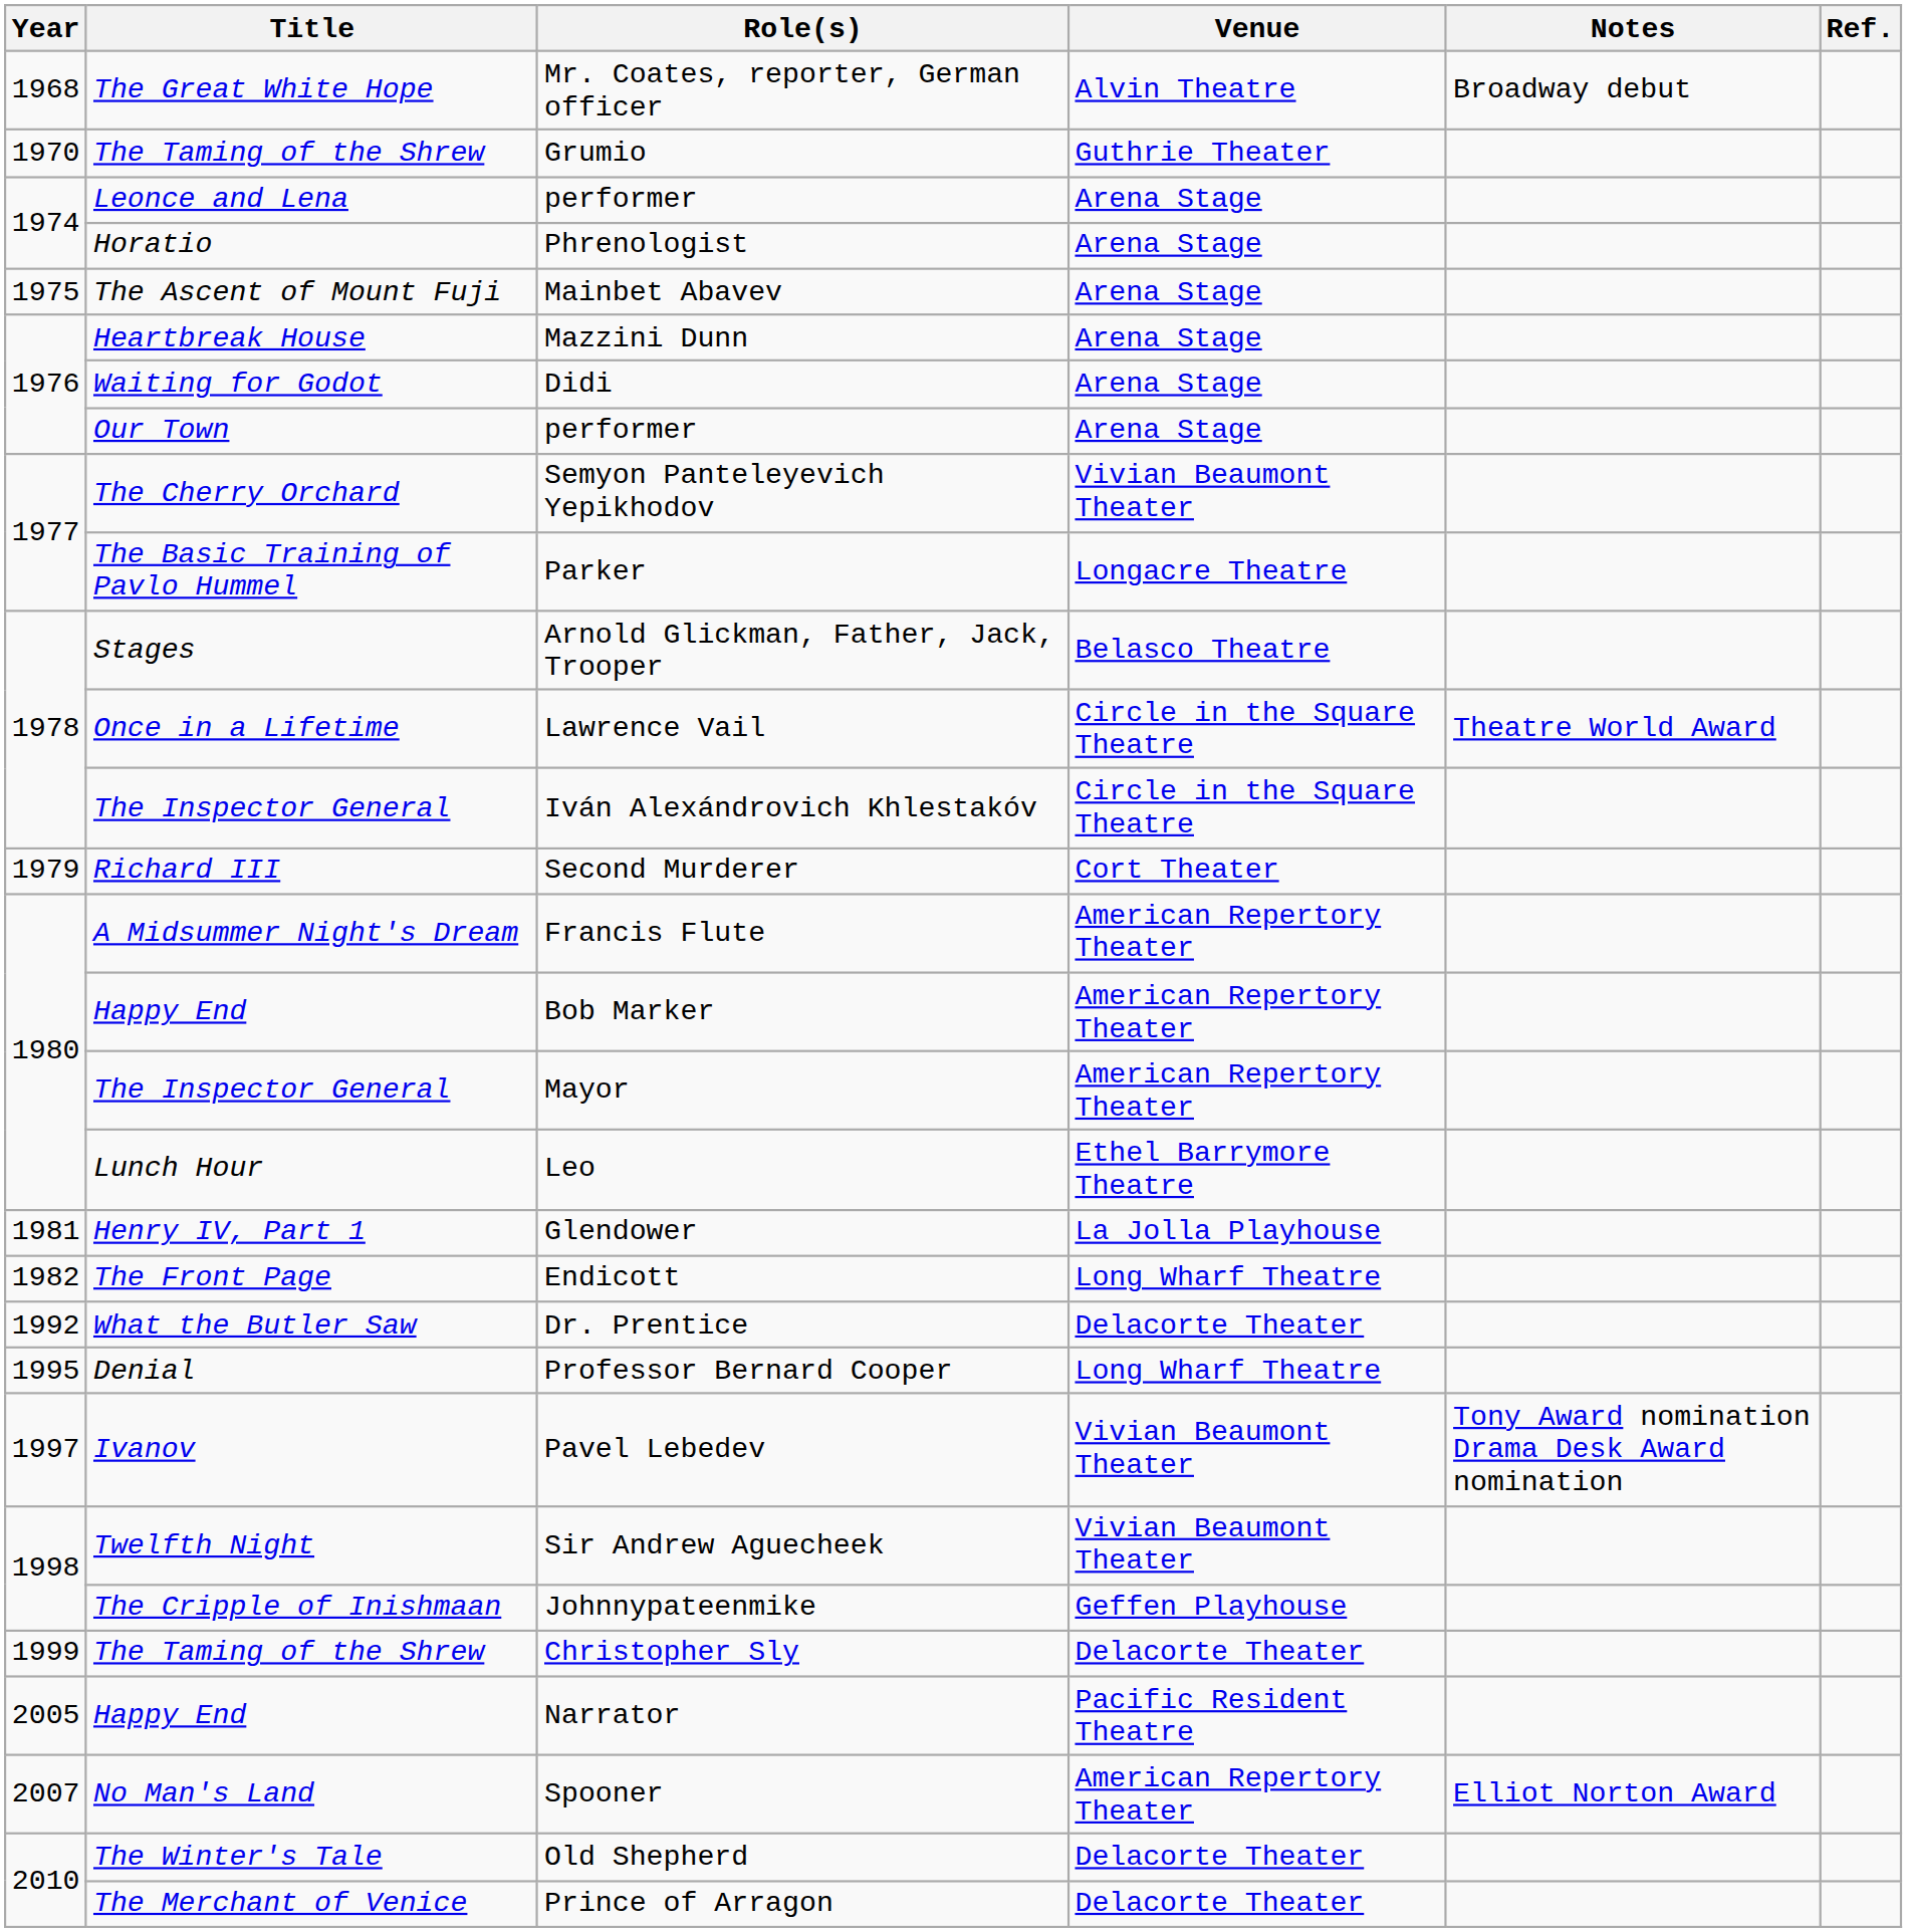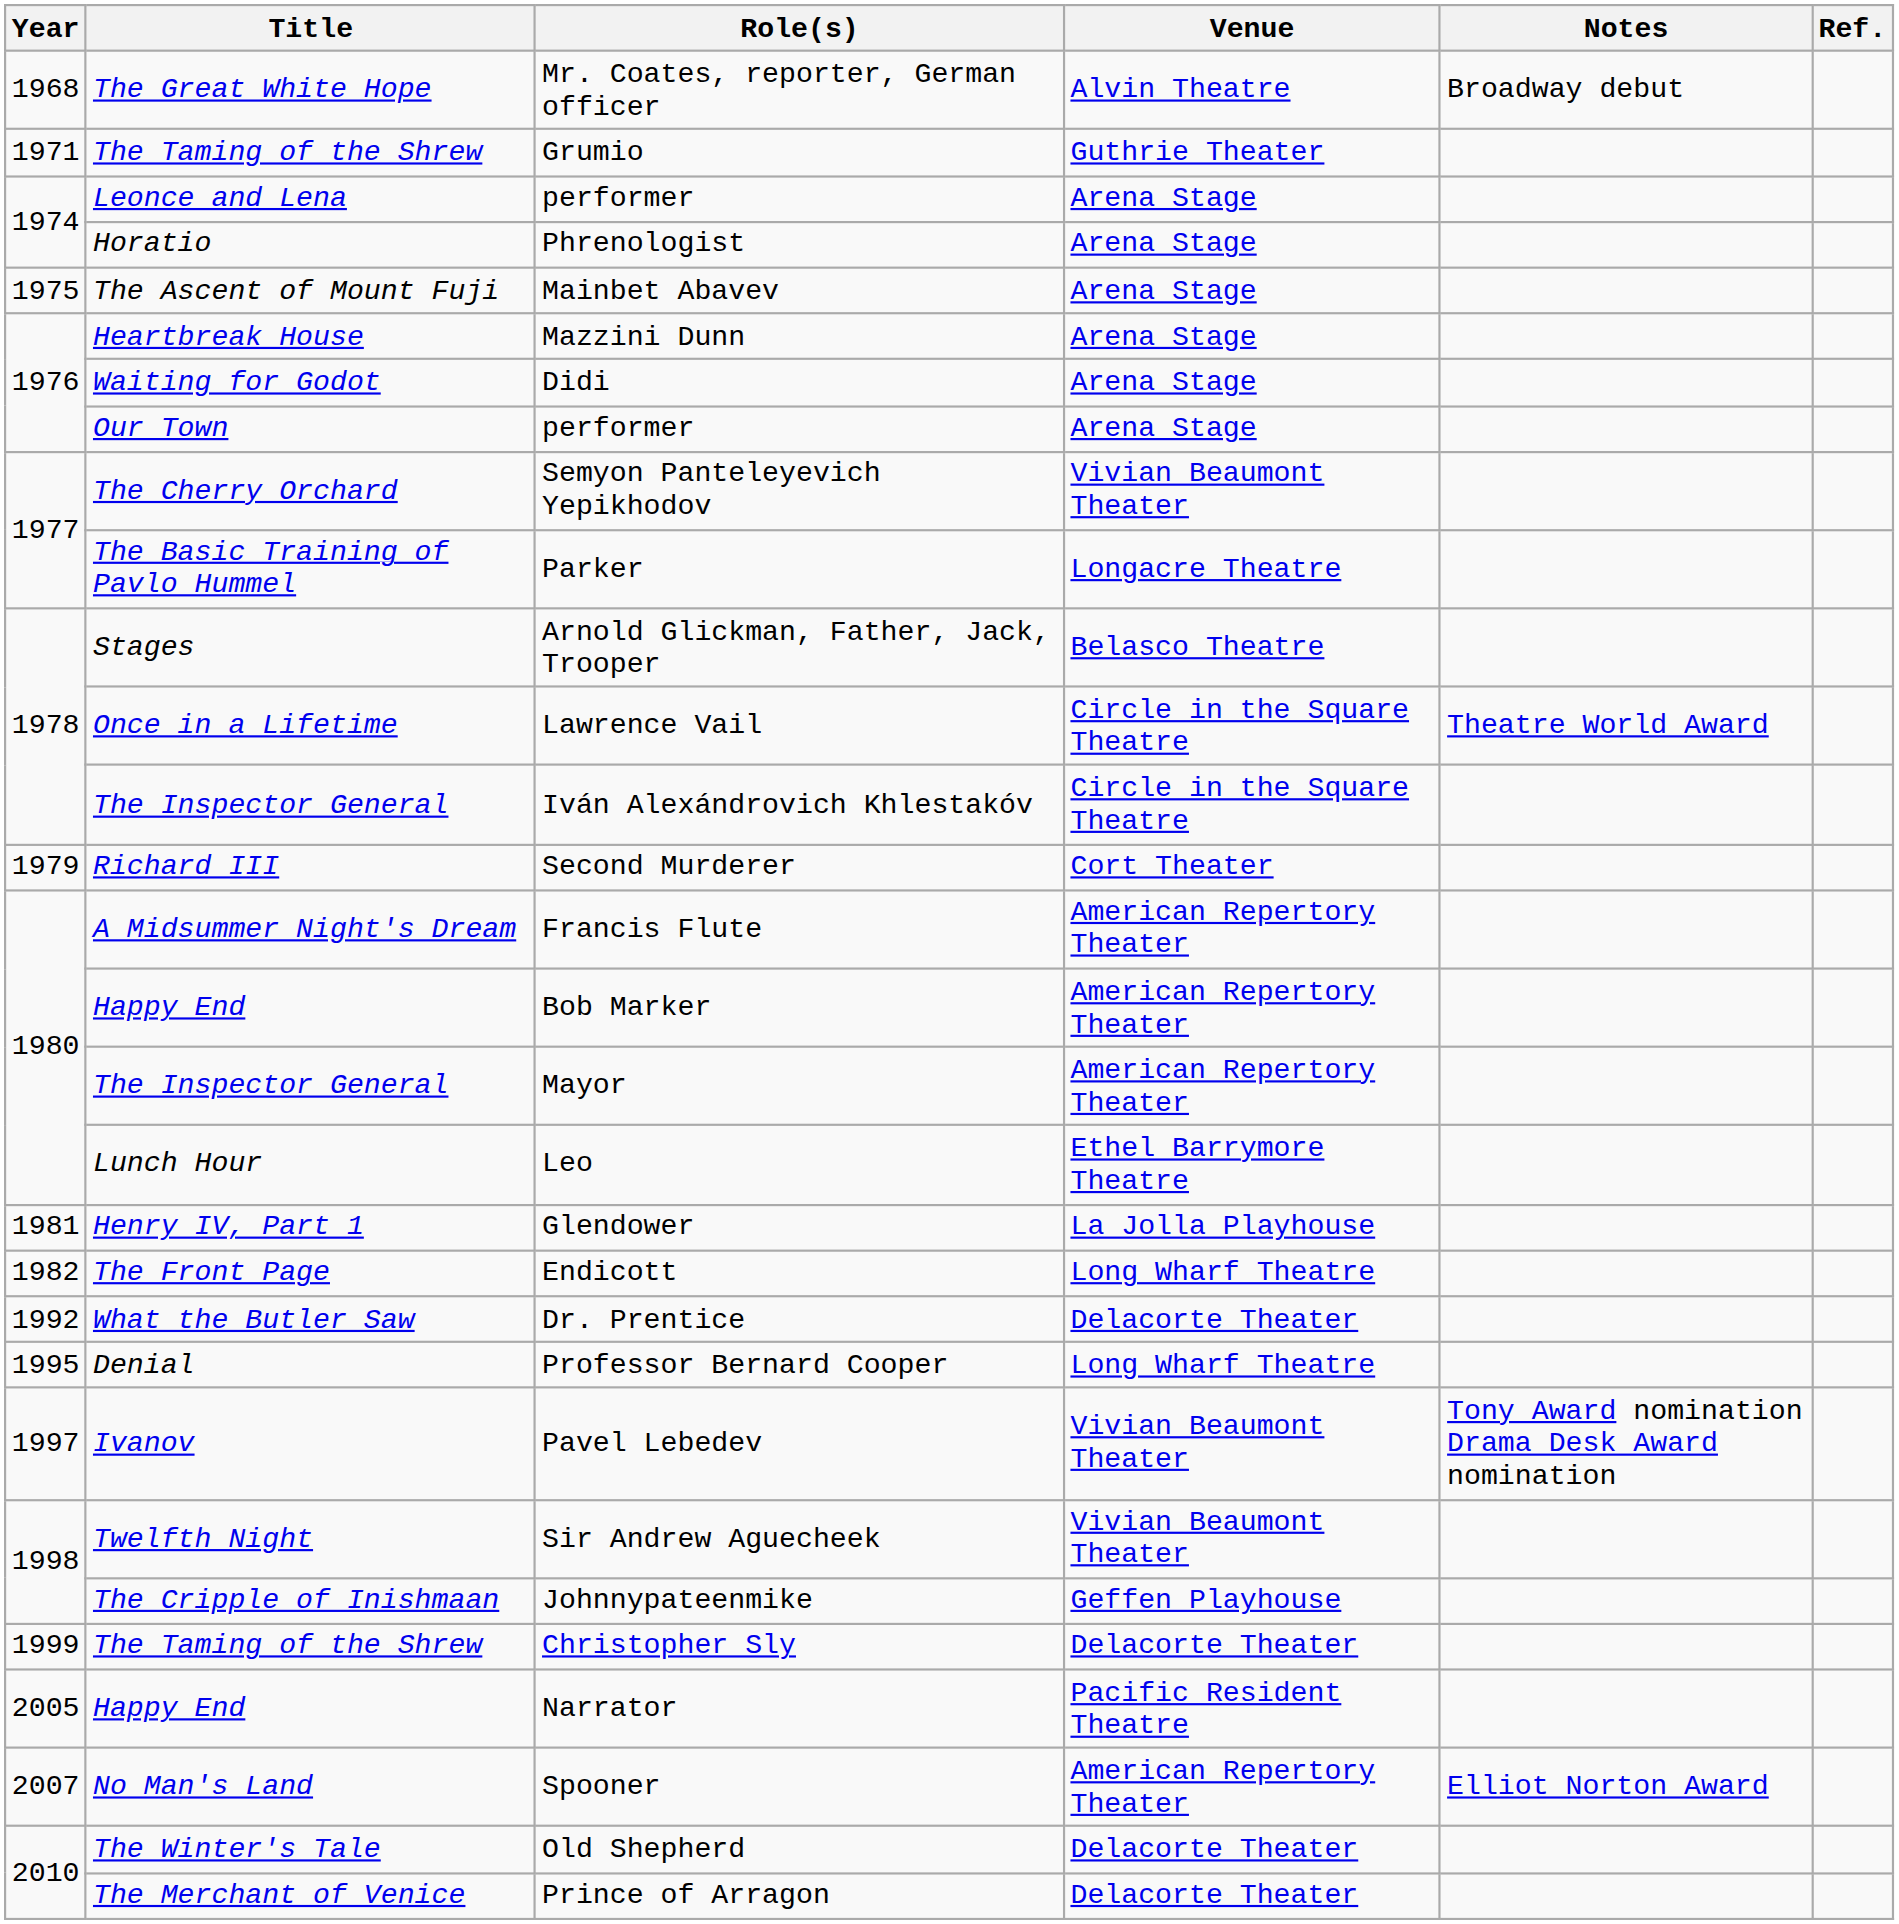Grumio | Year: 1970 -> 1971
